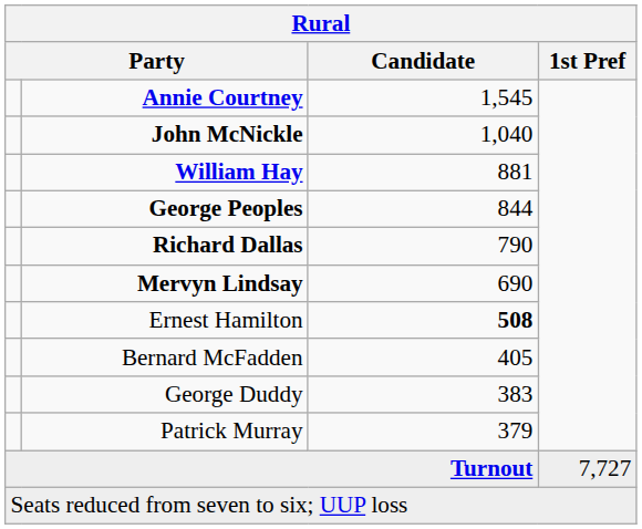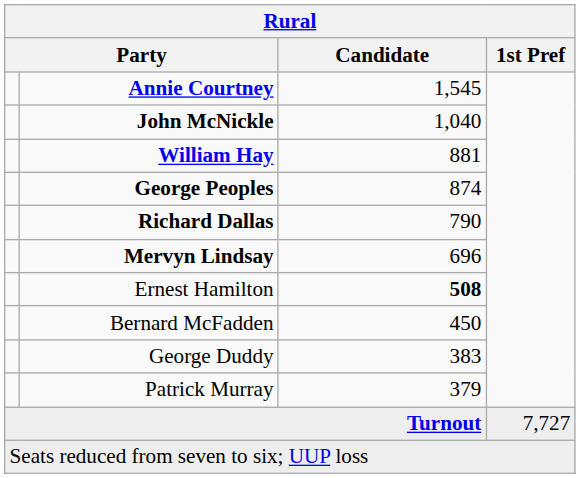George Peoples | Candidate: 844 -> 874
Mervyn Lindsay | Candidate: 690 -> 696
Bernard McFadden | Candidate: 405 -> 450
